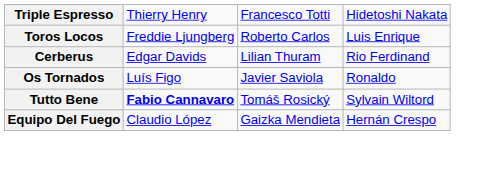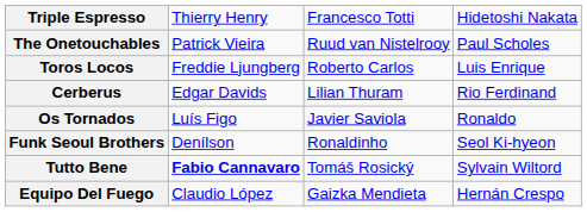+ row: The Onetouchables | Patrick Vieira | Ruud van Nistelrooy | Paul Scholes
+ row: Funk Seoul Brothers | Denílson | Ronaldinho | Seol Ki-hyeon
